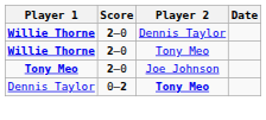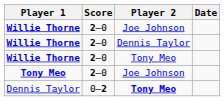+ row: Willie Thorne | 2–0 | Joe Johnson
